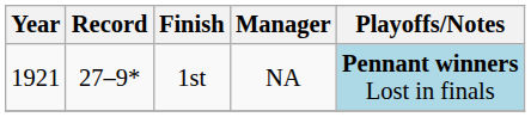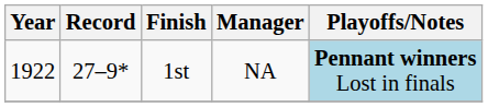1st | Year: 1921 -> 1922
